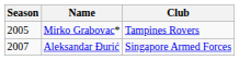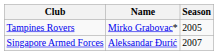columns swapped: Season <-> Club
